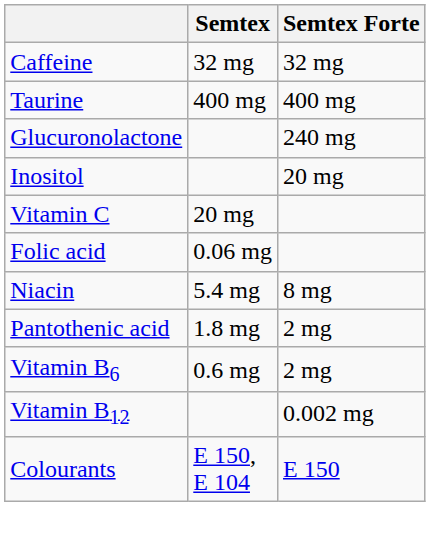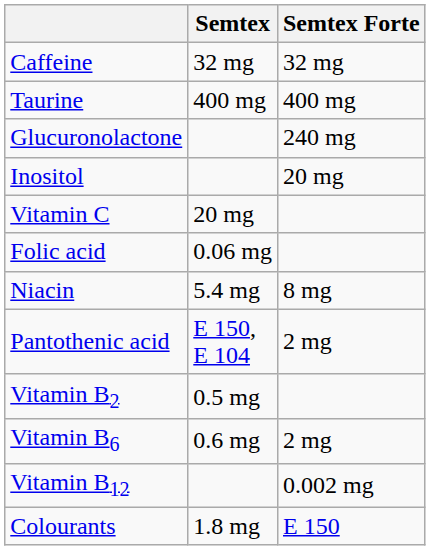Pantothenic acid | Semtex: 1.8 mg -> E 150, E 104
+ row: Vitamin B2 | 0.5 mg
Colourants | Semtex: E 150, E 104 -> 1.8 mg
